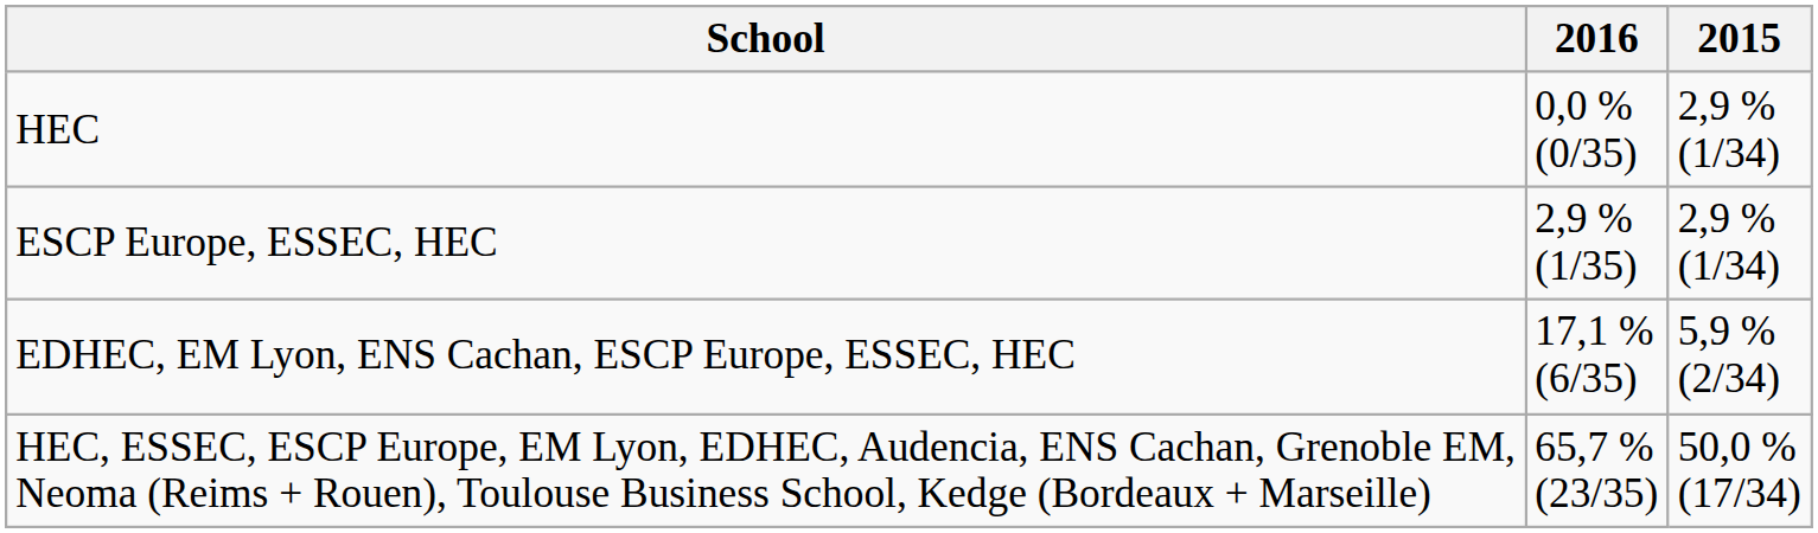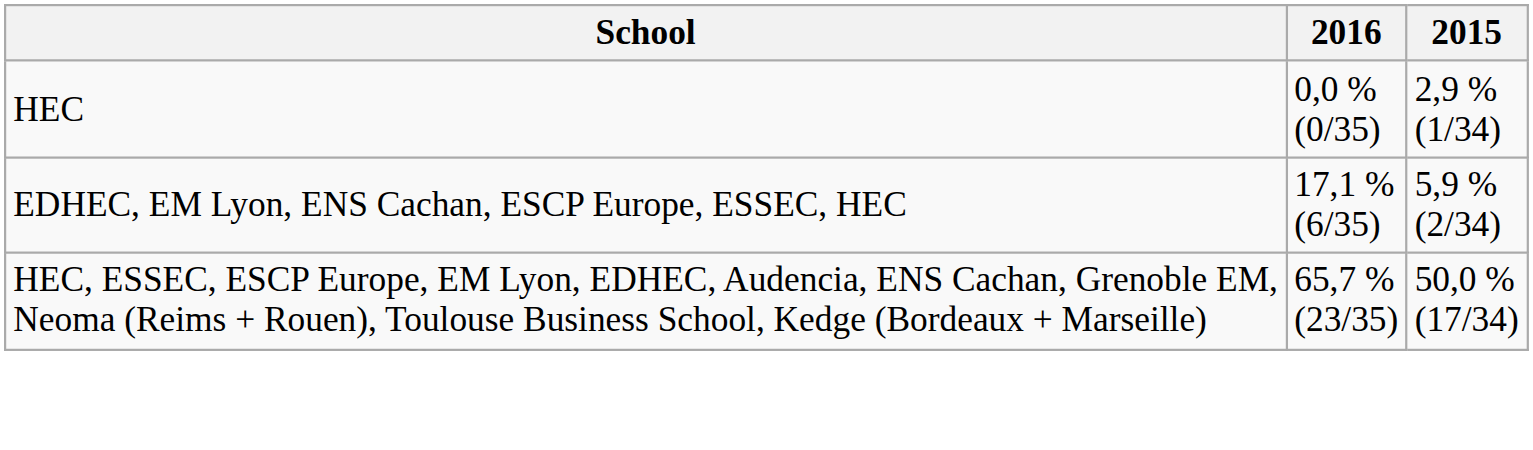- row: ESCP Europe, ESSEC, HEC | 2,9 % (1/35) | 2,9 % (1/34)
